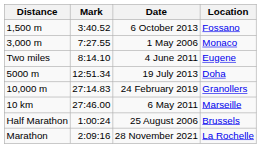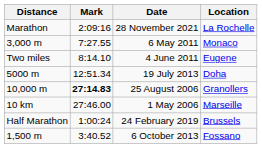rows swapped: 1,500 m <-> Marathon
3,000 m | Date: 1 May 2006 -> 6 May 2011
10,000 m | Mark: normal -> bold
10,000 m | Date: 24 February 2019 -> 25 August 2006
10 km | Date: 6 May 2011 -> 1 May 2006
Half Marathon | Date: 25 August 2006 -> 24 February 2019
